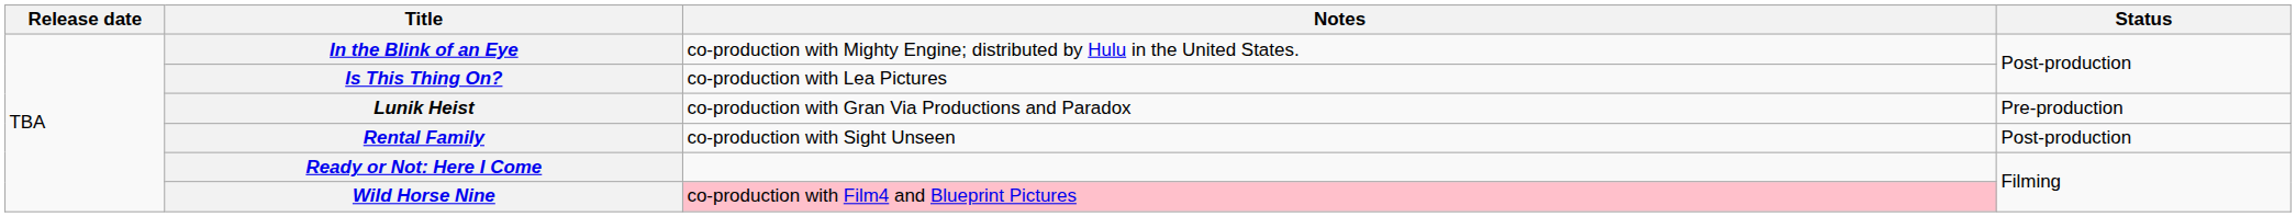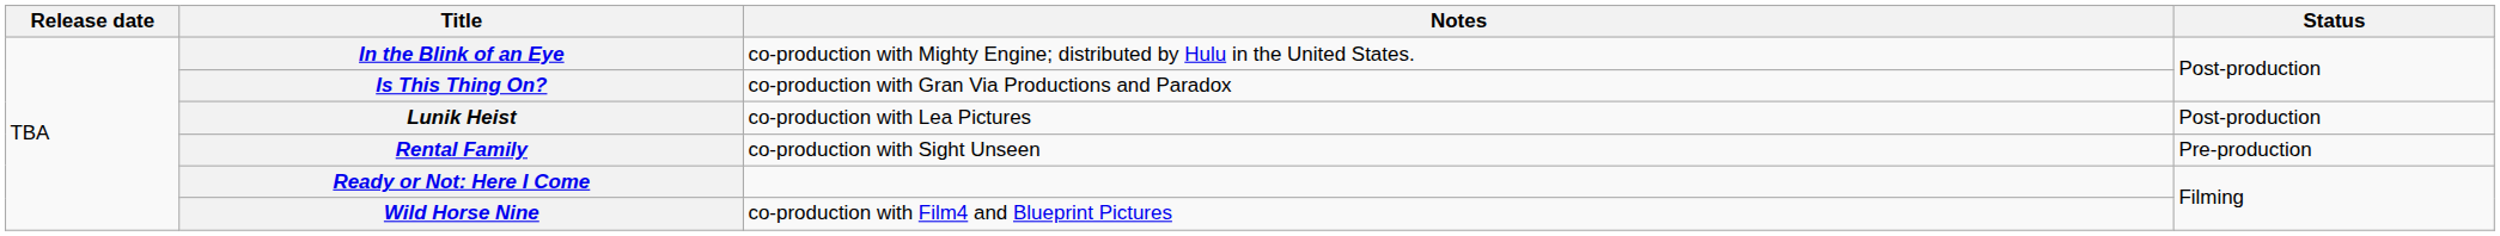Is This Thing On? | Notes: co-production with Lea Pictures -> co-production with Gran Via Productions and Paradox
Lunik Heist | Notes: co-production with Gran Via Productions and Paradox -> co-production with Lea Pictures
Lunik Heist | Status: Pre-production -> Post-production
Rental Family | Status: Post-production -> Pre-production
Wild Horse Nine | Notes: pink background -> no background
